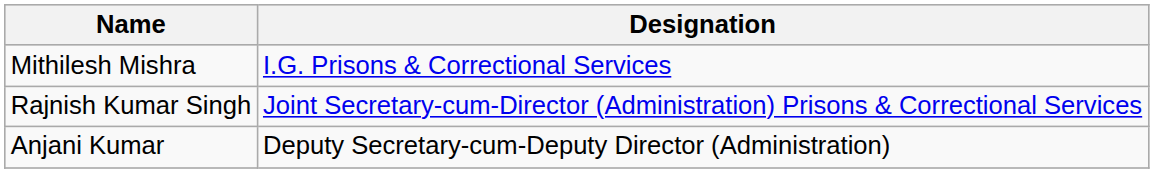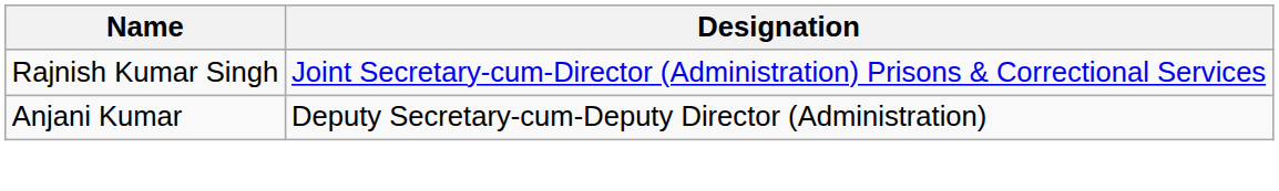- row: Mithilesh Mishra | I.G. Prisons & Correctional Services
